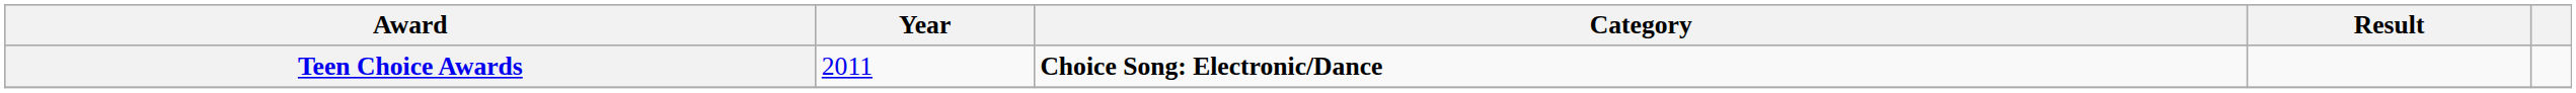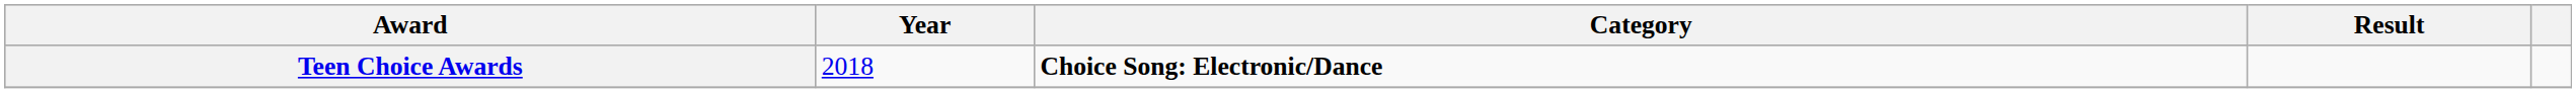Teen Choice Awards | Year: 2011 -> 2018
